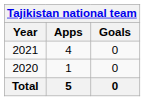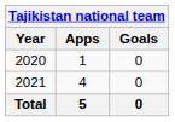rows swapped: 2020 <-> 2021
